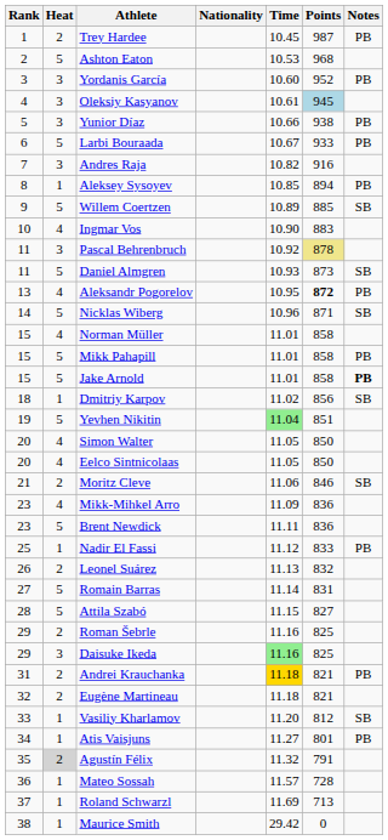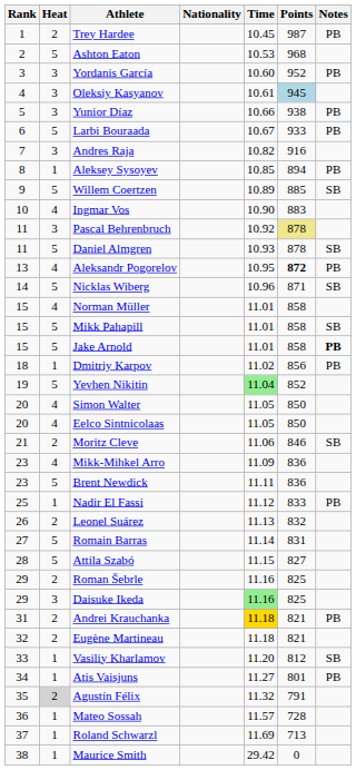Daniel Almgren | Points: 873 -> 878
Mikk Pahapill | Notes: PB -> SB
Dmitriy Karpov | Notes: SB -> PB
Yevhen Nikitin | Points: 851 -> 852
